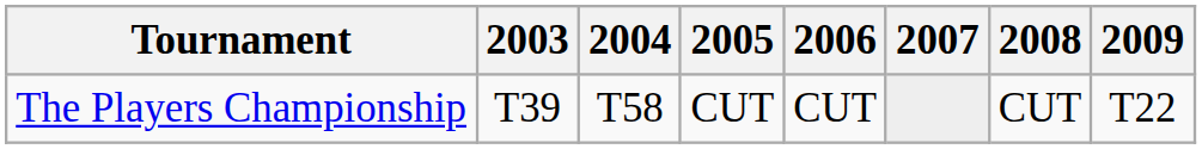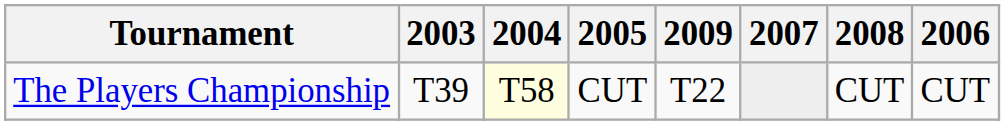columns swapped: 2006 <-> 2009
The Players Championship | 2004: no background -> lightyellow background
